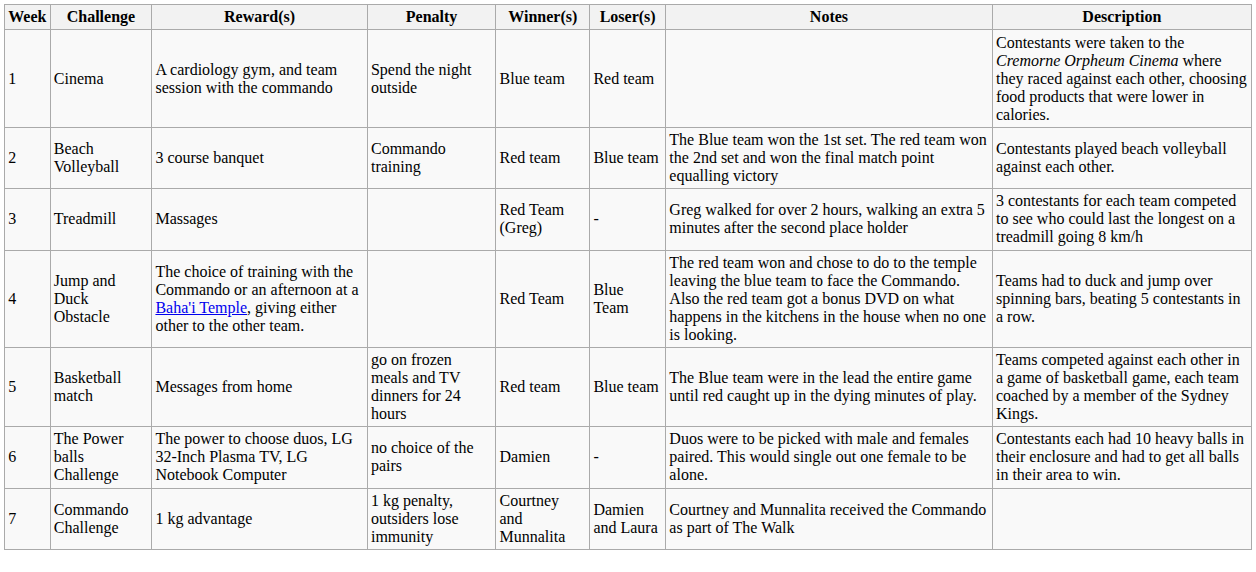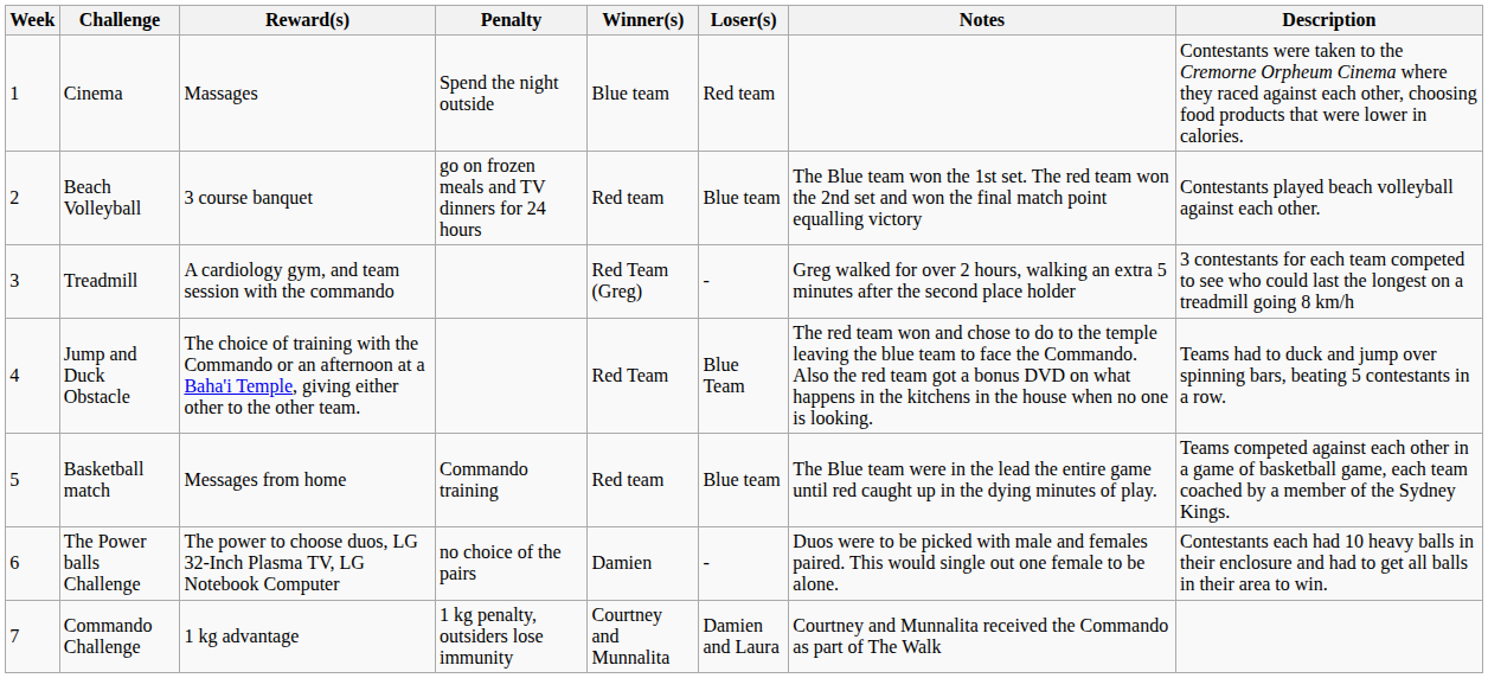Cinema | Reward(s): A cardiology gym, and team session with the commando -> Massages
Beach Volleyball | Penalty: Commando training -> go on frozen meals and TV dinners for 24 hours
Treadmill | Reward(s): Massages -> A cardiology gym, and team session with the commando
Basketball match | Penalty: go on frozen meals and TV dinners for 24 hours -> Commando training
